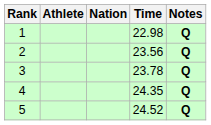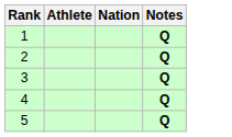- column: Time | 22.98 | 23.56 | 23.78 | 24.35 | 24.52
